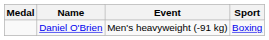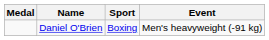columns swapped: Sport <-> Event
